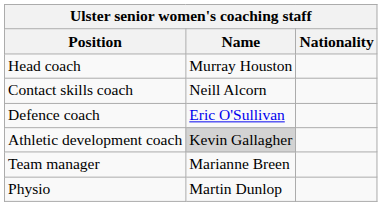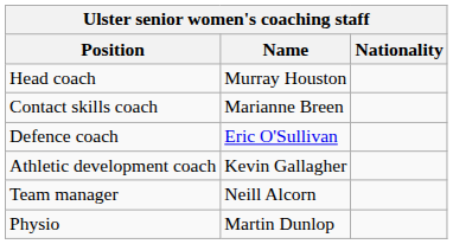Contact skills coach | Name: Neill Alcorn -> Marianne Breen
Athletic development coach | Name: lightgrey background -> no background
Team manager | Name: Marianne Breen -> Neill Alcorn
